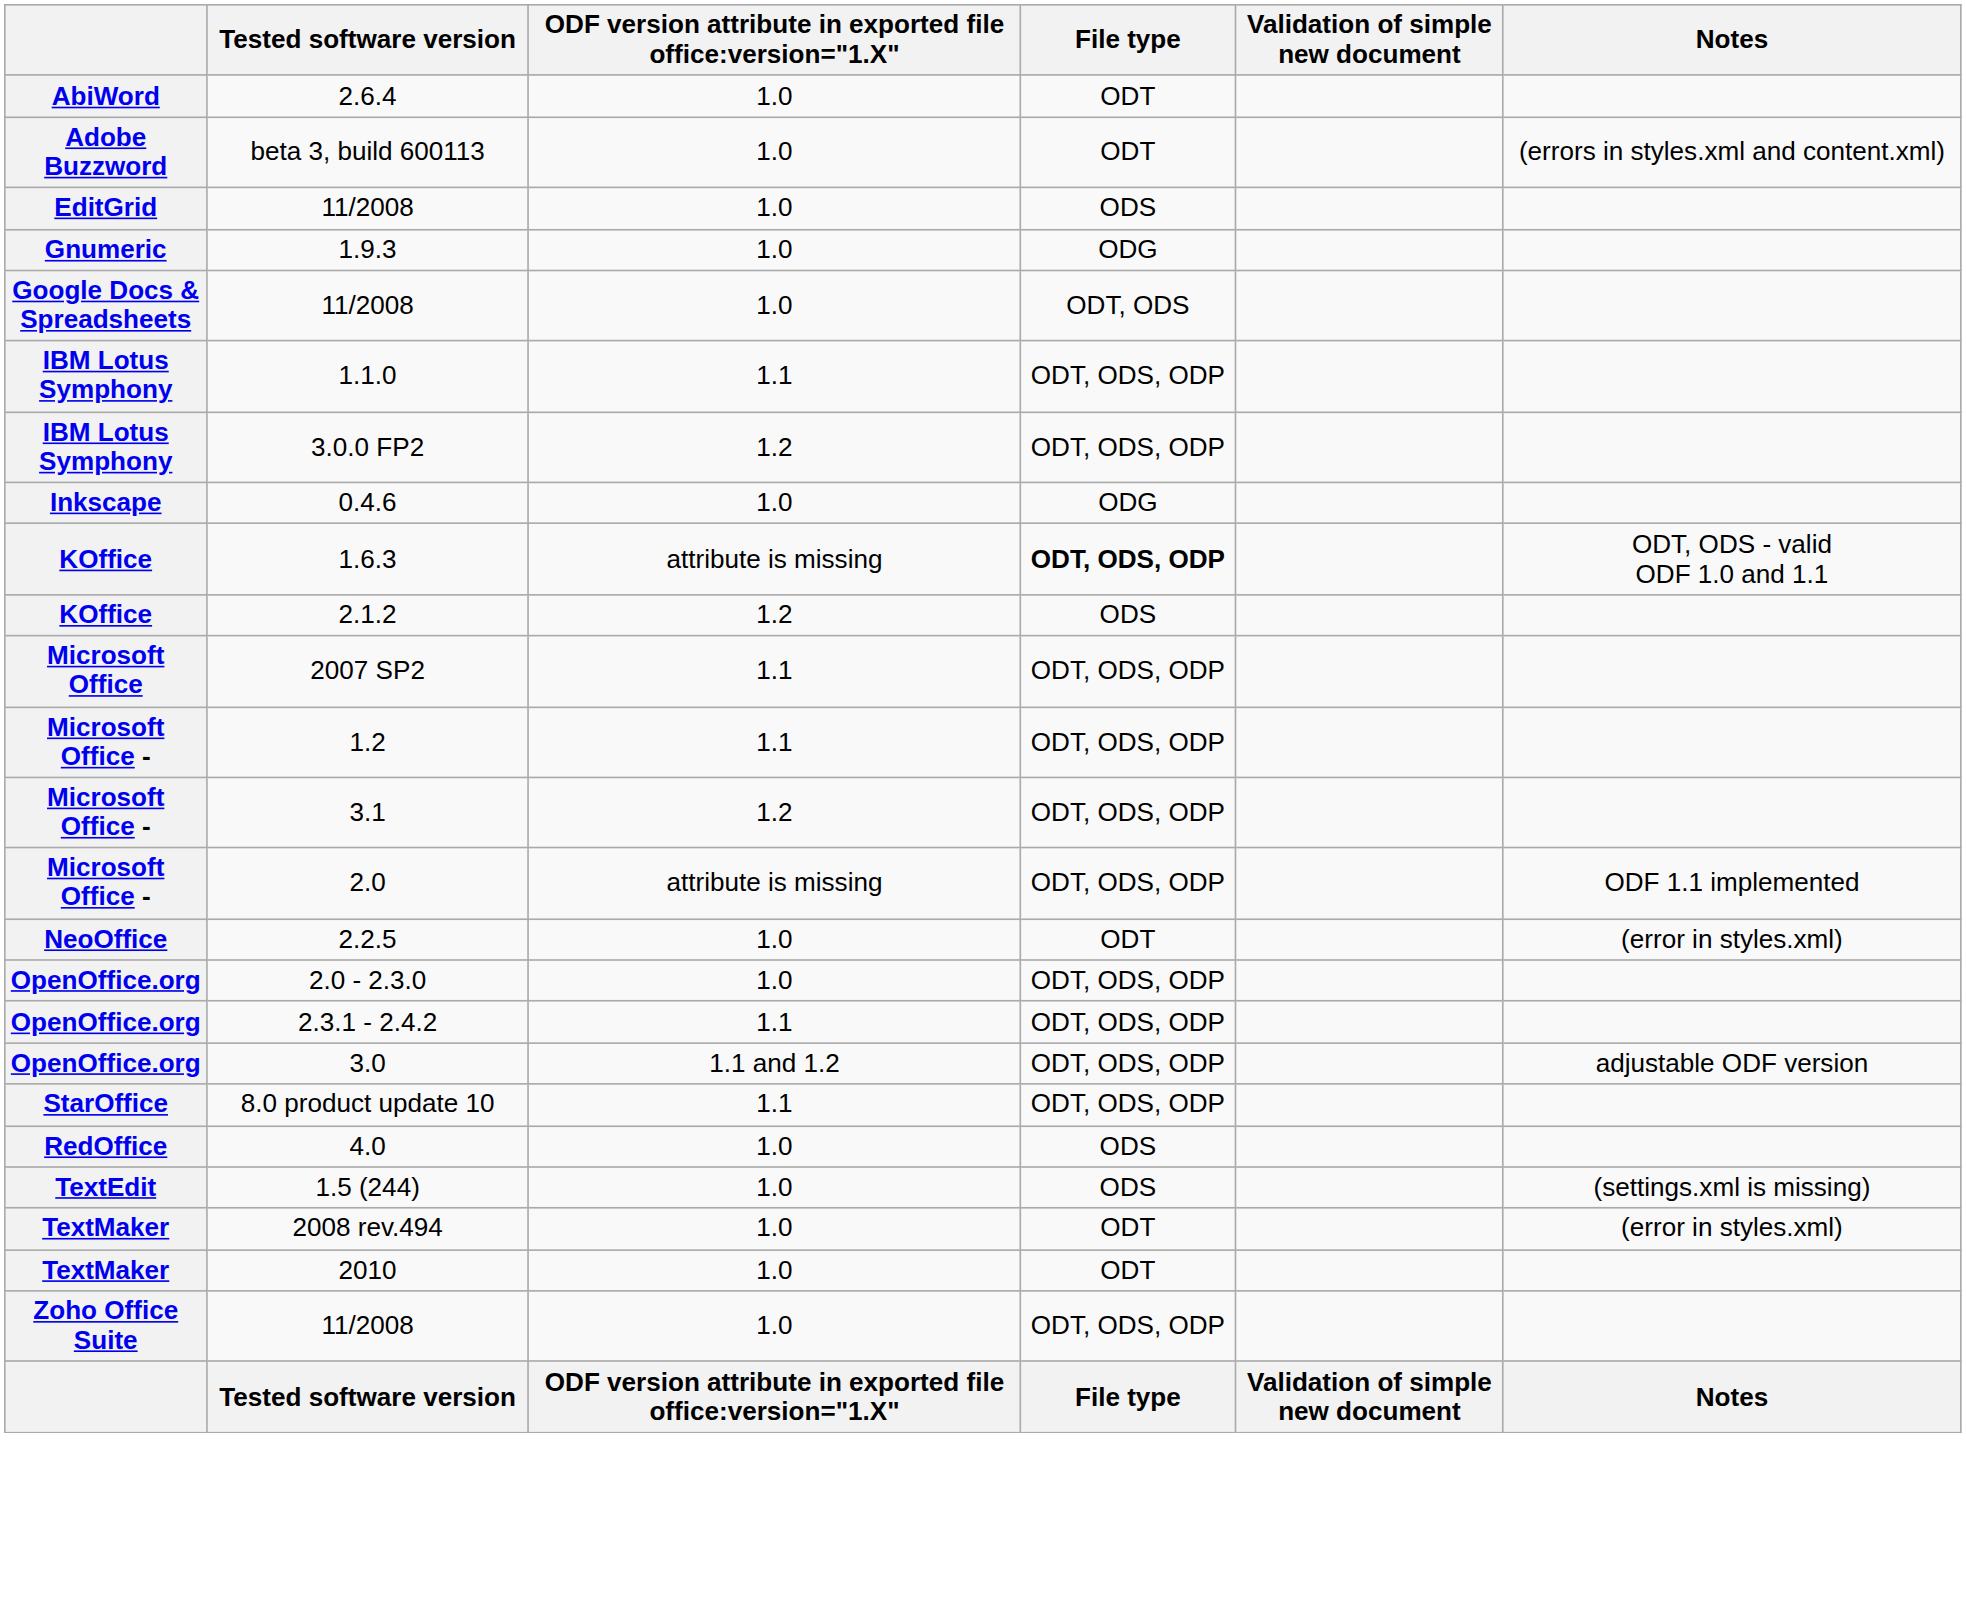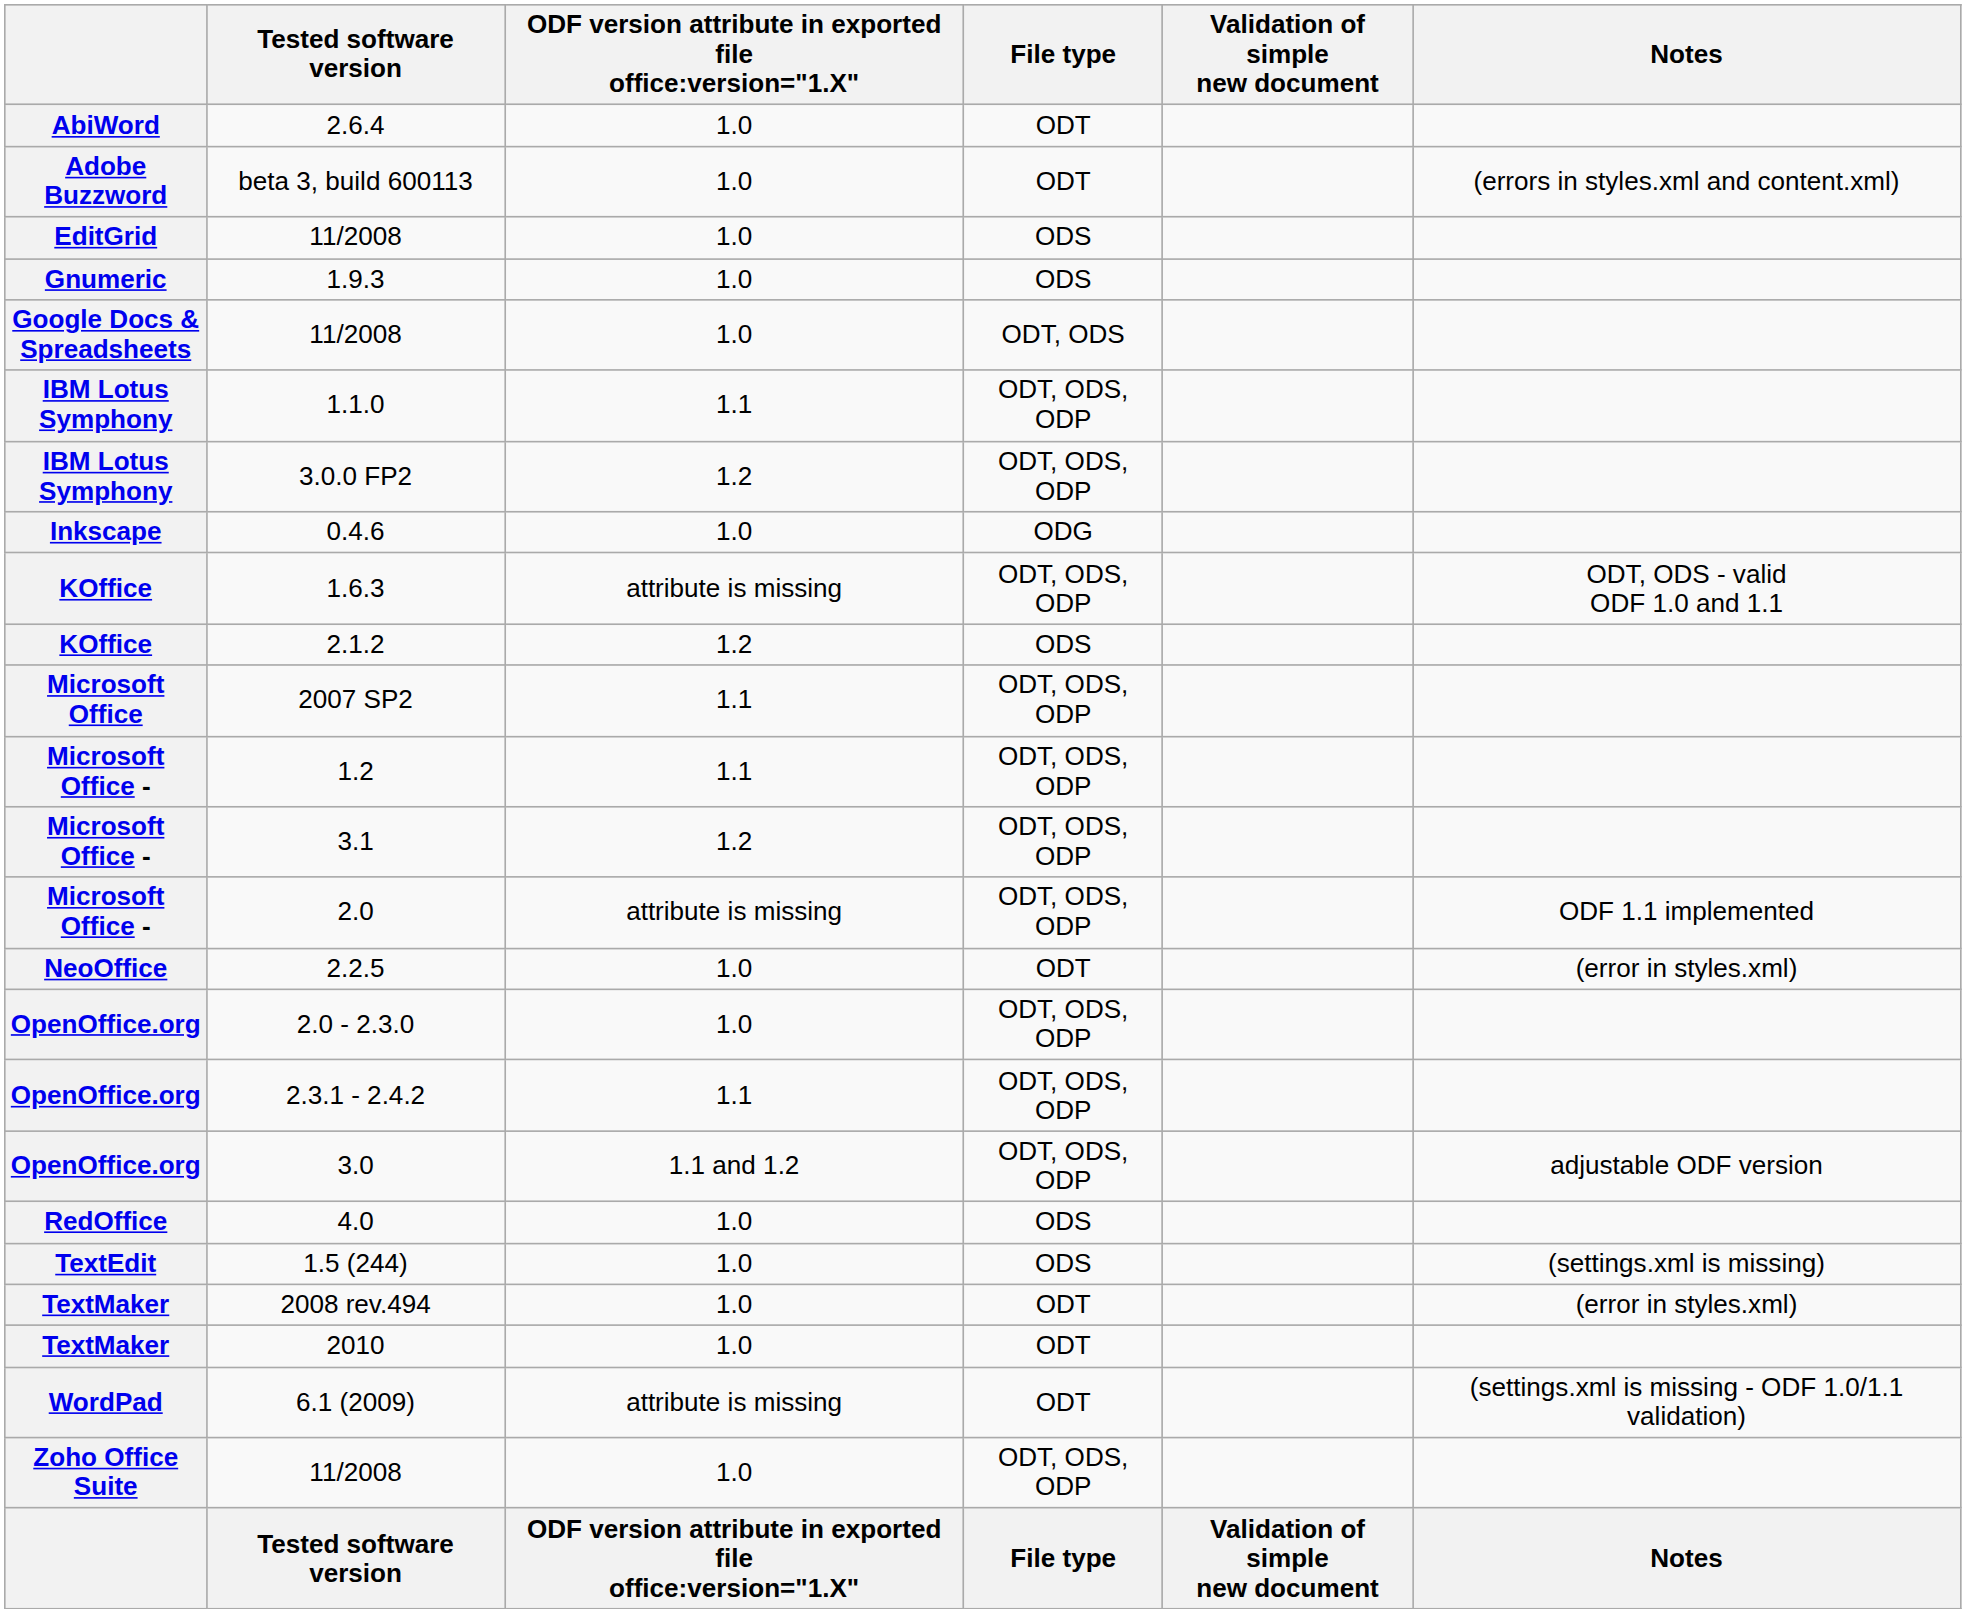1.9.3 | File type: ODG -> ODS
1.6.3 | File type: bold -> normal
- row: StarOffice | 8.0 product update 10 | 1.1 | ODT, ODS, ODP
+ row: WordPad | 6.1 (2009) | attribute is missing | ODT | (settings.xml is missing - ODF 1.0/1.1 validation)
